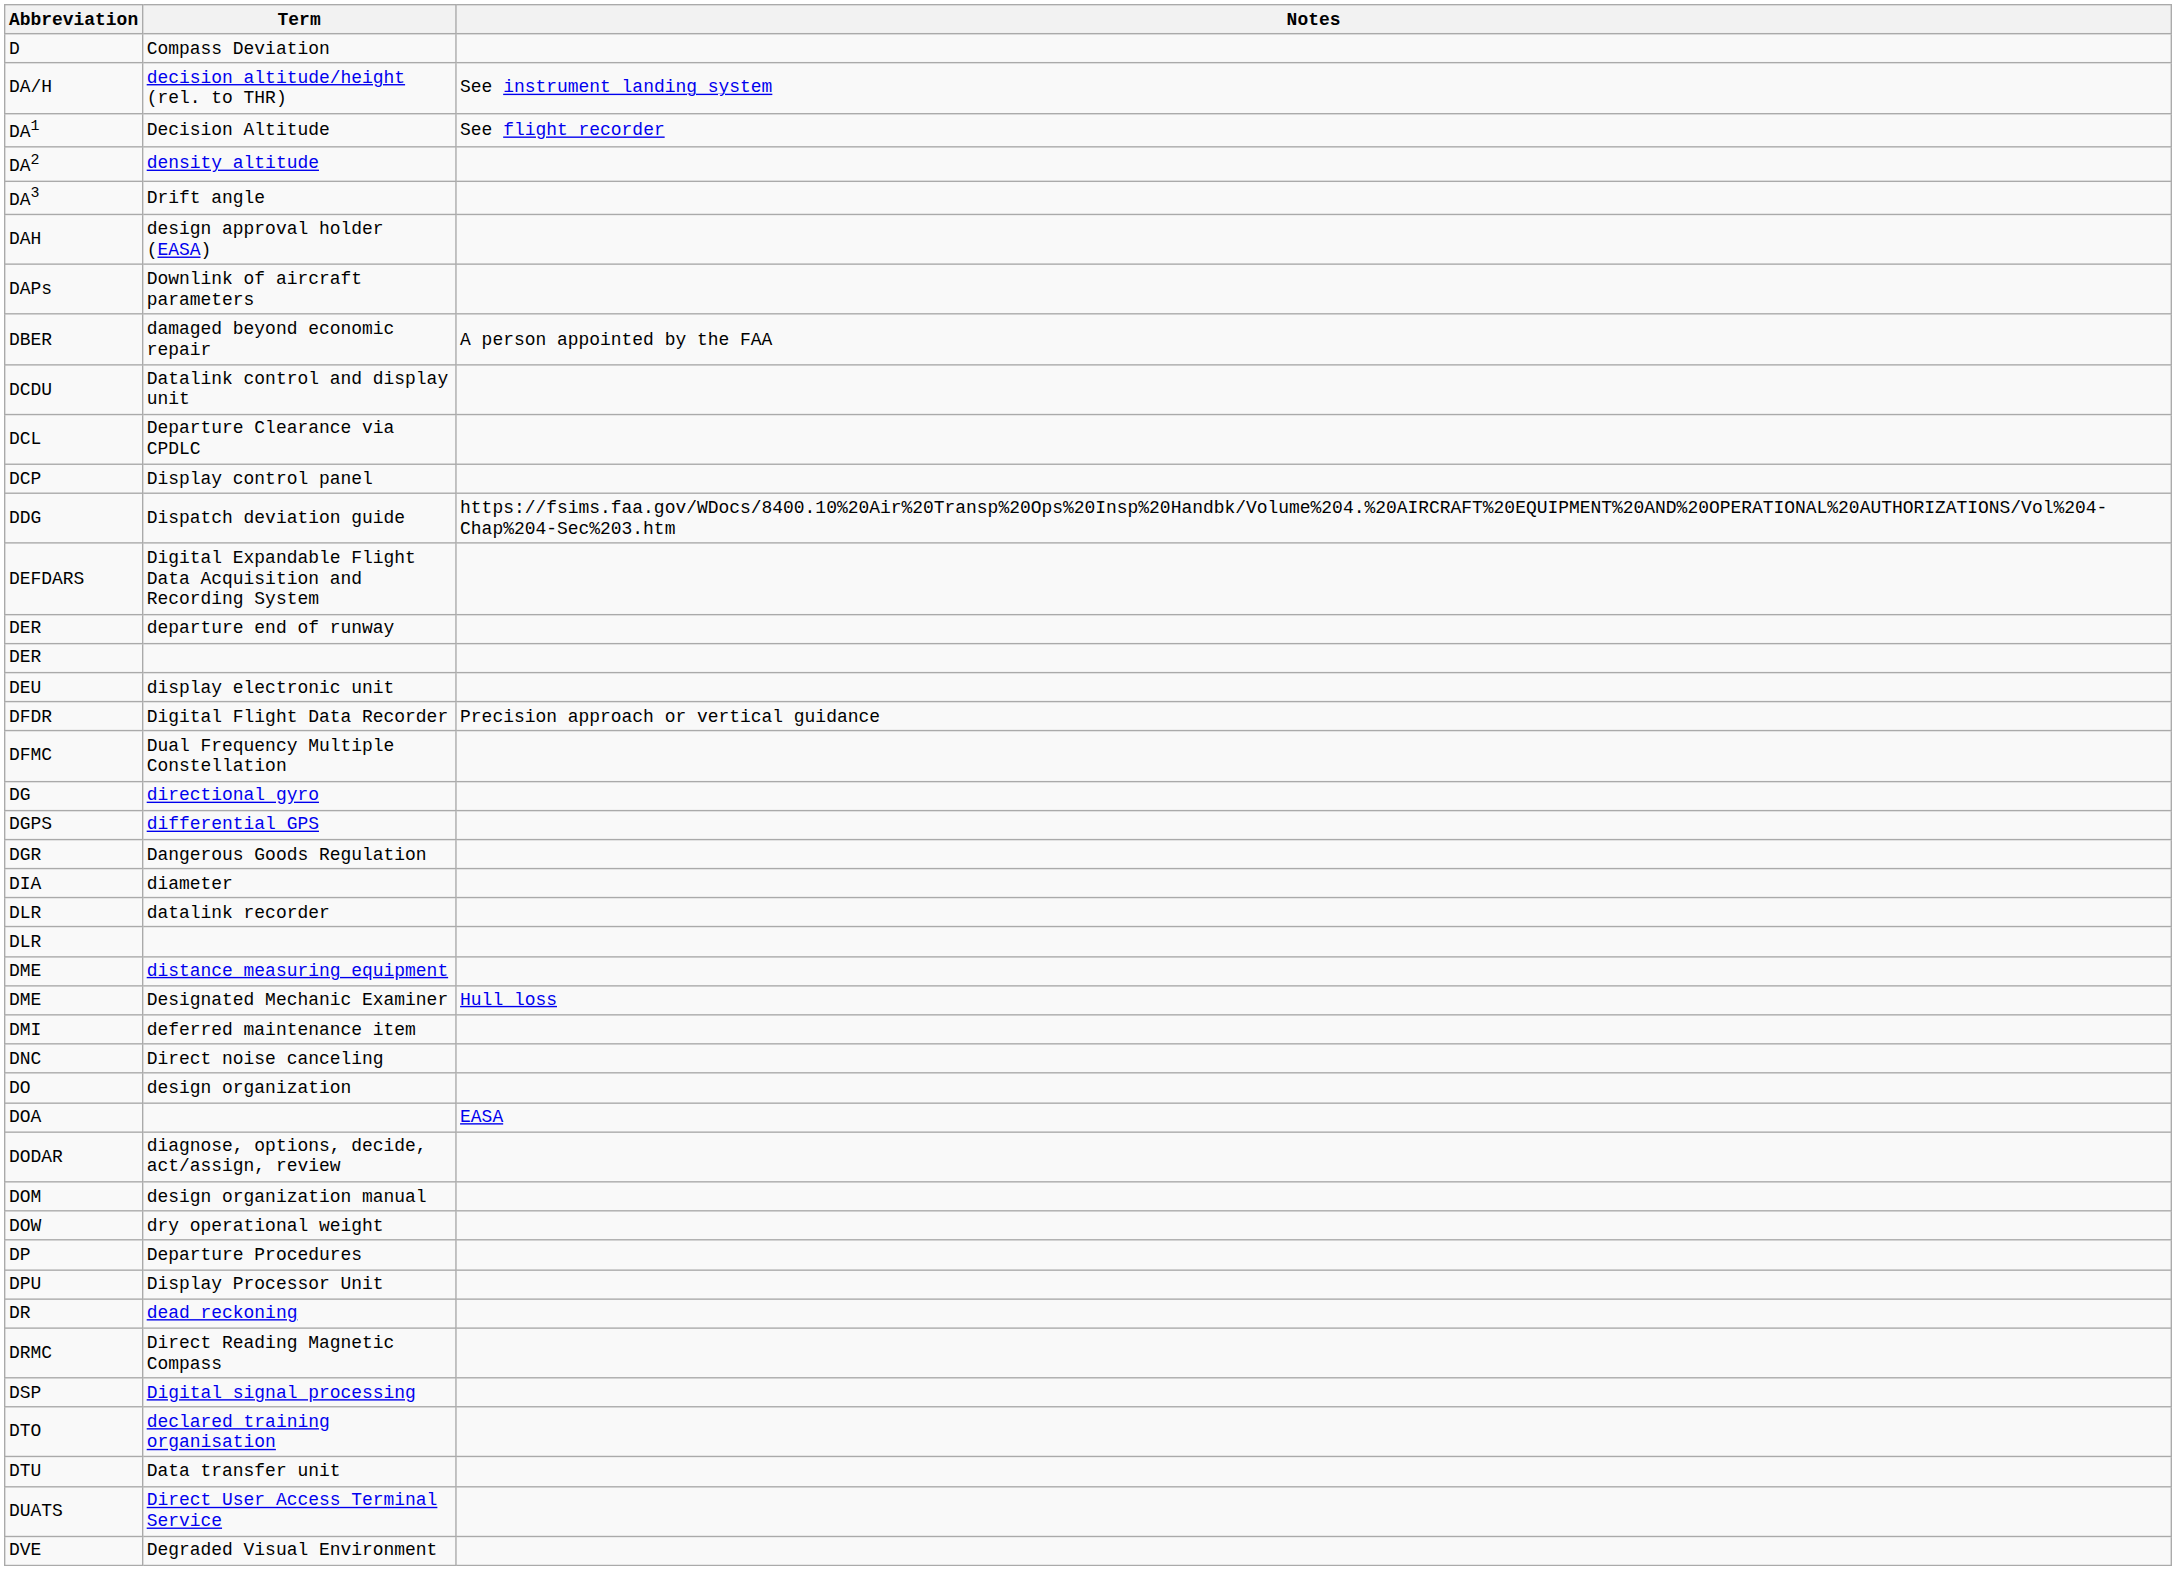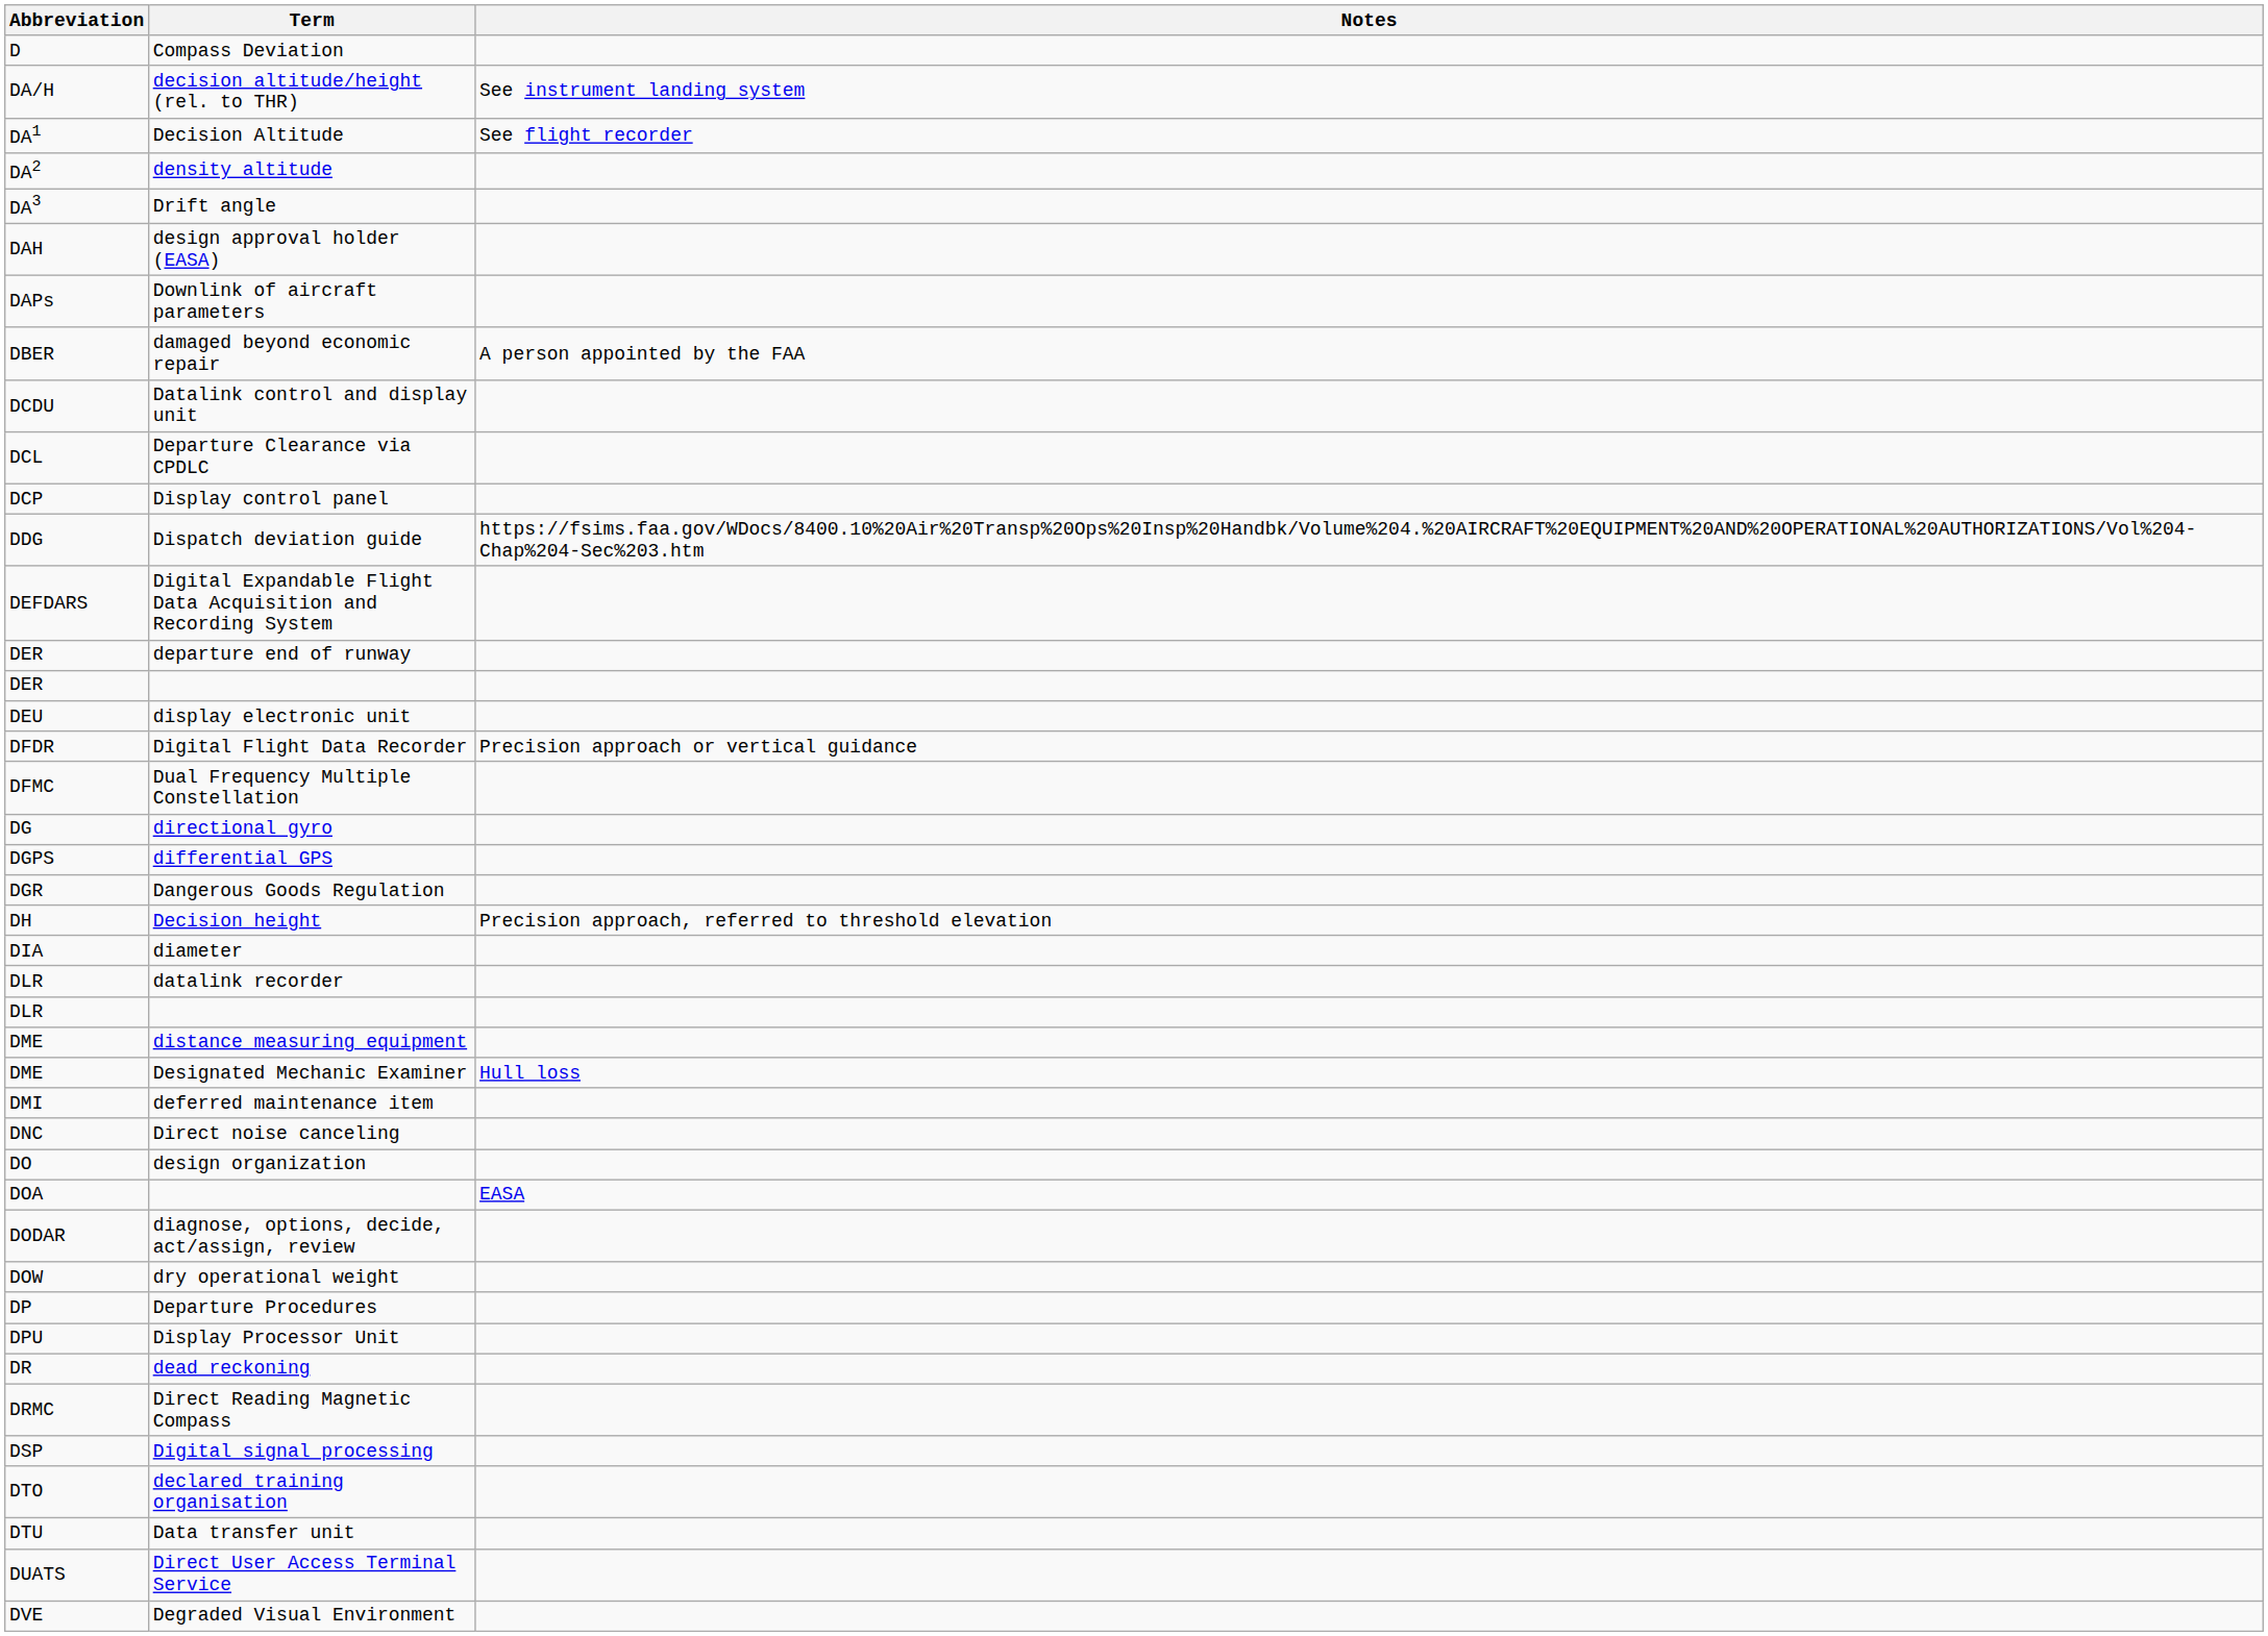+ row: DH | Decision height | Precision approach, referred to threshold elevation
- row: DOM | design organization manual
